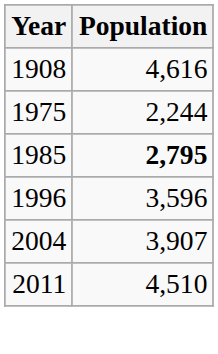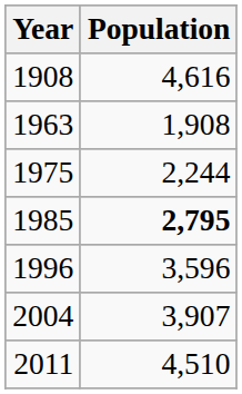+ row: 1963 | 1,908
